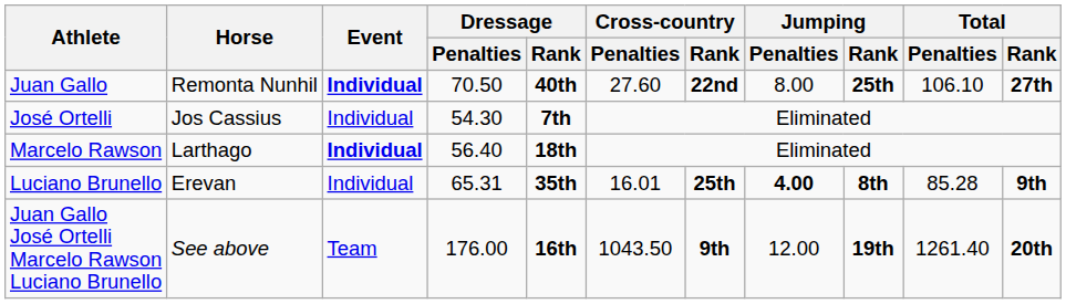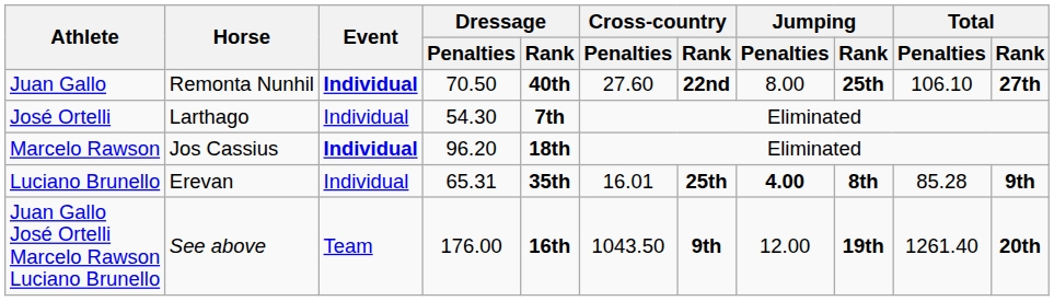José Ortelli | Horse: Jos Cassius -> Larthago
Marcelo Rawson | Horse: Larthago -> Jos Cassius
Marcelo Rawson | Dressage / Penalties: 56.40 -> 96.20
